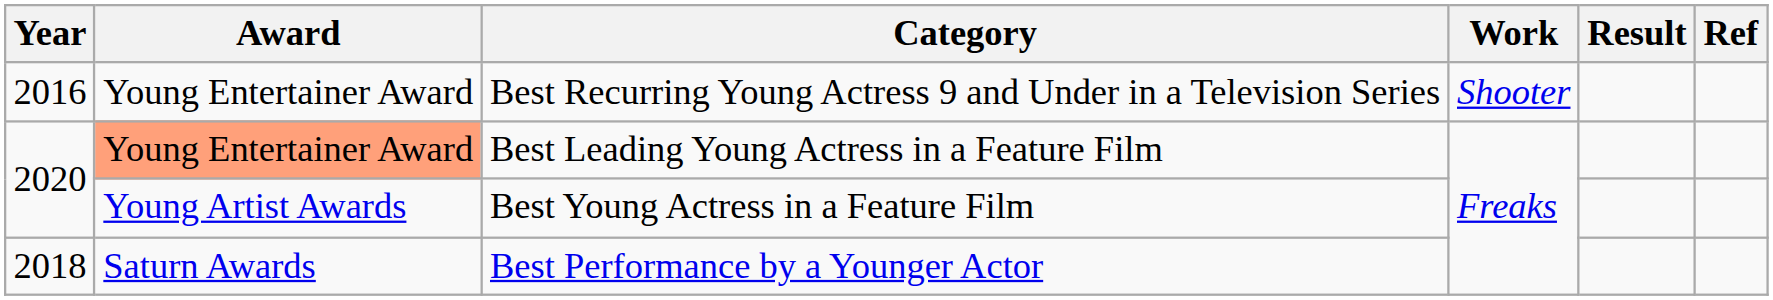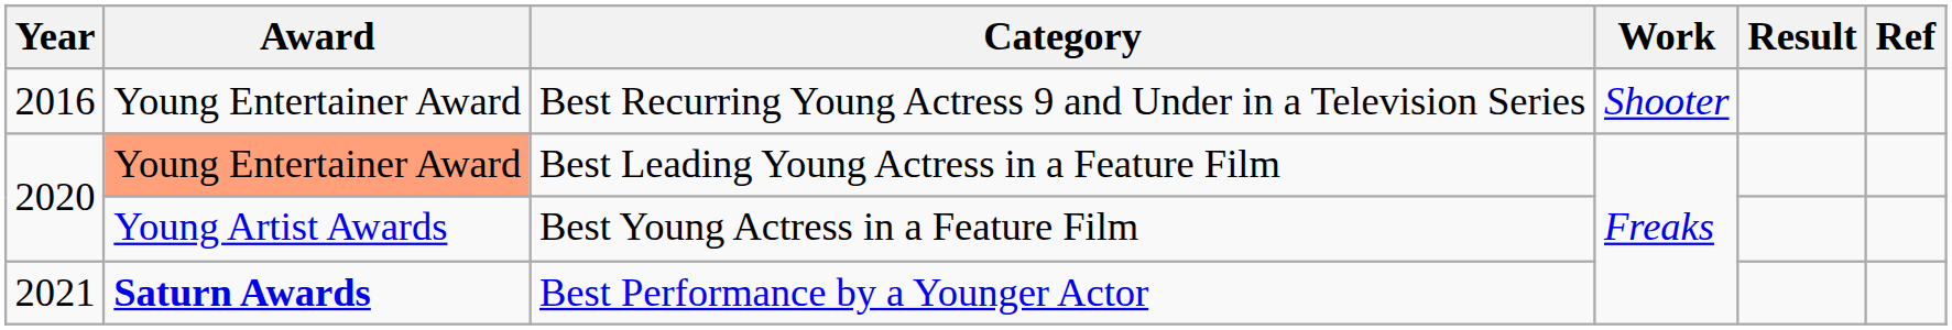Best Performance by a Younger Actor | Year: 2018 -> 2021
Best Performance by a Younger Actor | Award: normal -> bold
